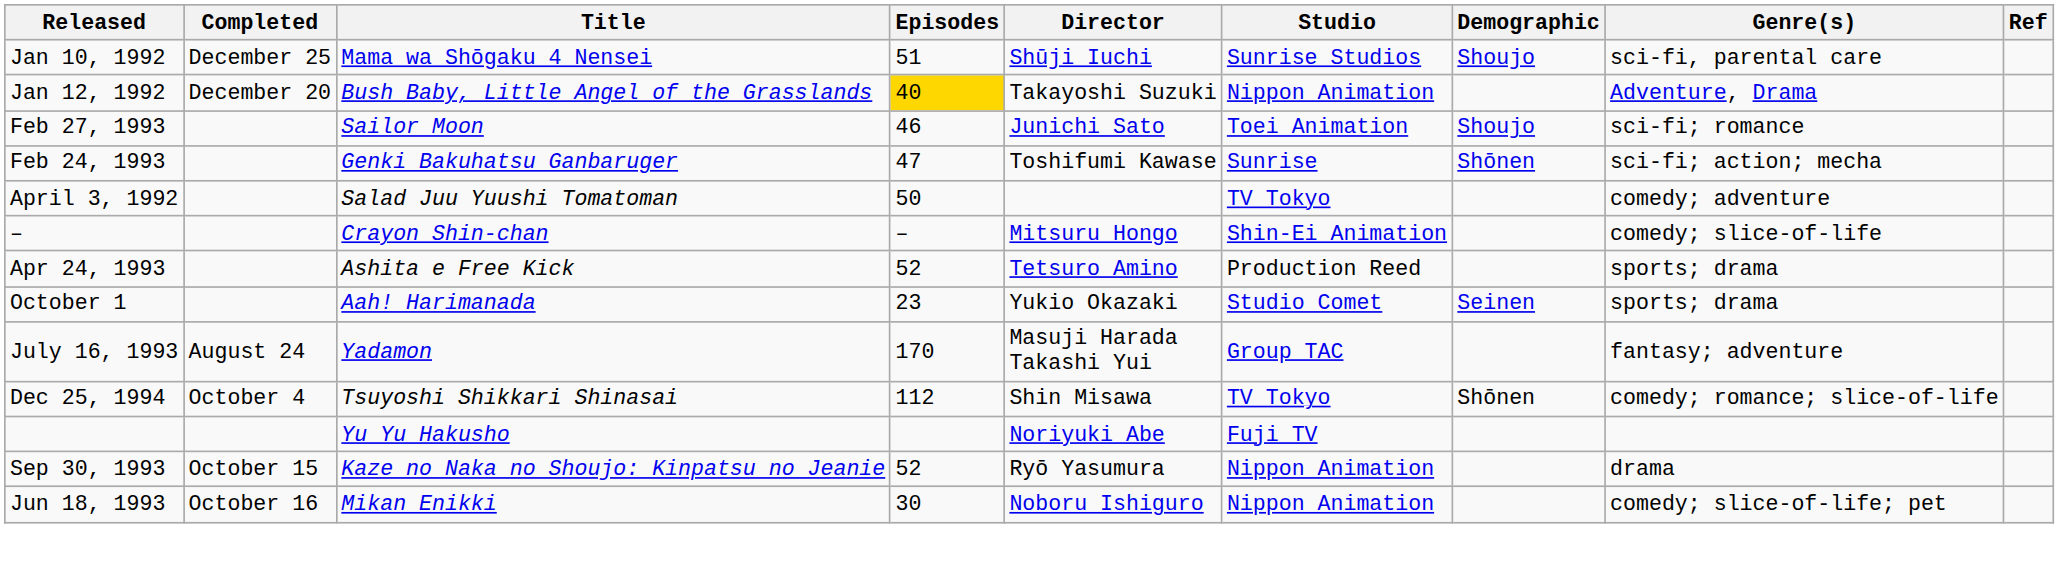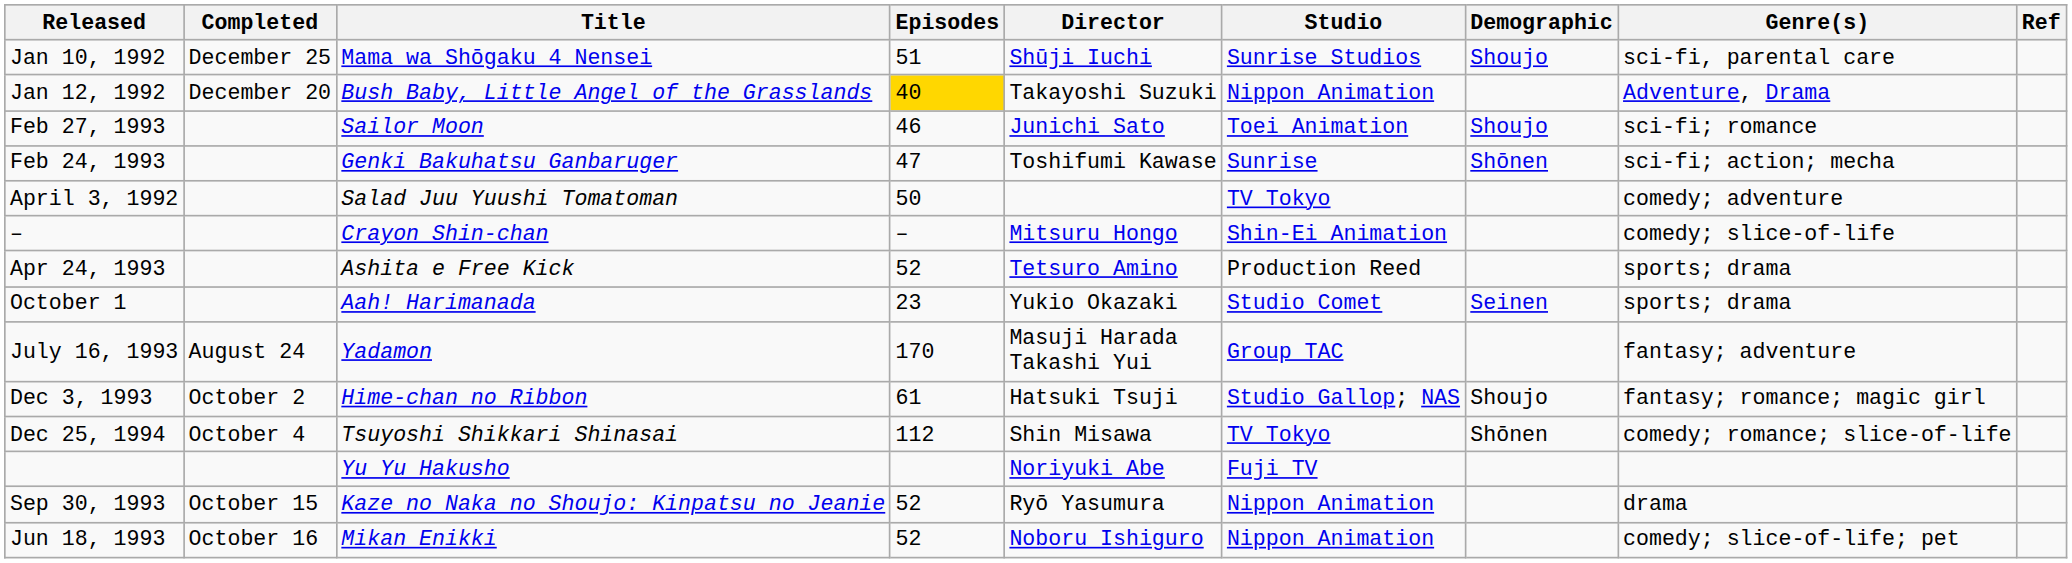+ row: Dec 3, 1993 | October 2 | Hime-chan no Ribbon | 61 | Hatsuki Tsuji | Studio Gallop; NAS | Shoujo | fantasy; romance; magic girl
Jun 18, 1993 | Episodes: 30 -> 52
